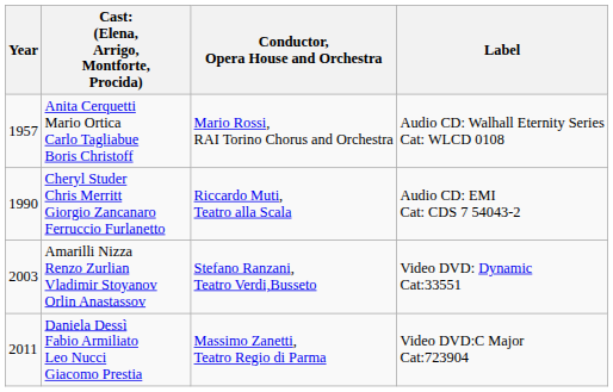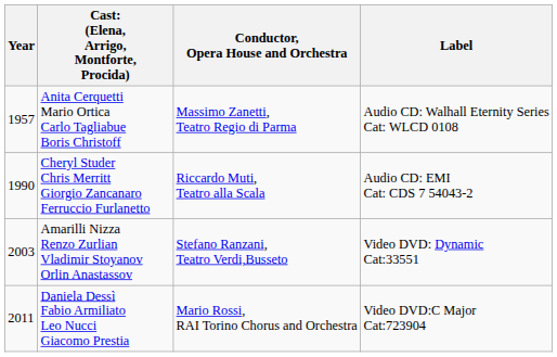Anita Cerquetti Mario Ortica Carlo Tagliabue Boris Christoff | Conductor, Opera House and Orchestra: Mario Rossi, RAI Torino Chorus and Orchestra -> Massimo Zanetti, Teatro Regio di Parma
Daniela Dessì Fabio Armiliato Leo Nucci Giacomo Prestia | Conductor, Opera House and Orchestra: Massimo Zanetti, Teatro Regio di Parma -> Mario Rossi, RAI Torino Chorus and Orchestra
